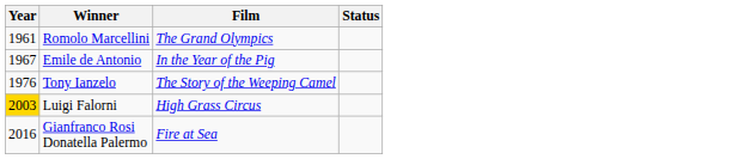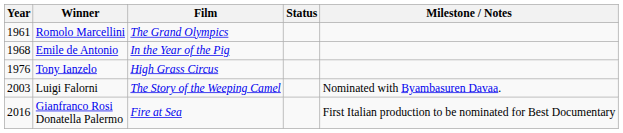+ column: Milestone / Notes | Nominated with Byambasuren Davaa. | First Italian production to be nominated for Best Documentary
Emile de Antonio | Year: 1967 -> 1968
Tony Ianzelo | Film: The Story of the Weeping Camel -> High Grass Circus
Luigi Falorni | Year: gold background -> no background
Luigi Falorni | Film: High Grass Circus -> The Story of the Weeping Camel
